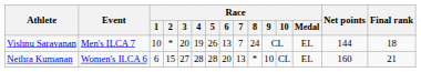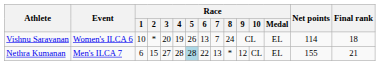Vishnu Saravanan | Event: Men's ILCA 7 -> Women's ILCA 6
Vishnu Saravanan | Net points: 144 -> 114
Nethra Kumanan | Event: Women's ILCA 6 -> Men's ILCA 7
Nethra Kumanan | Race / 5: no background -> lightblue background
Nethra Kumanan | Race / 6: 20 -> 22
Nethra Kumanan | Race / 9: 10 -> 12
Nethra Kumanan | Net points: 160 -> 155
